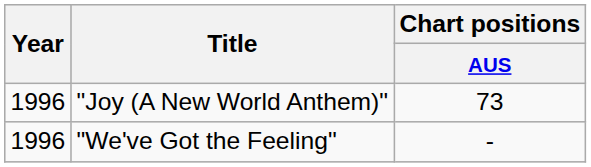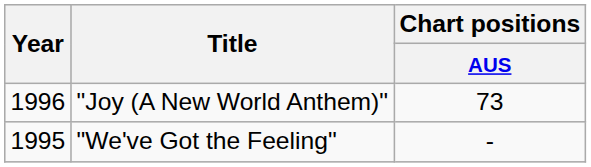"We've Got the Feeling" | Year: 1996 -> 1995
